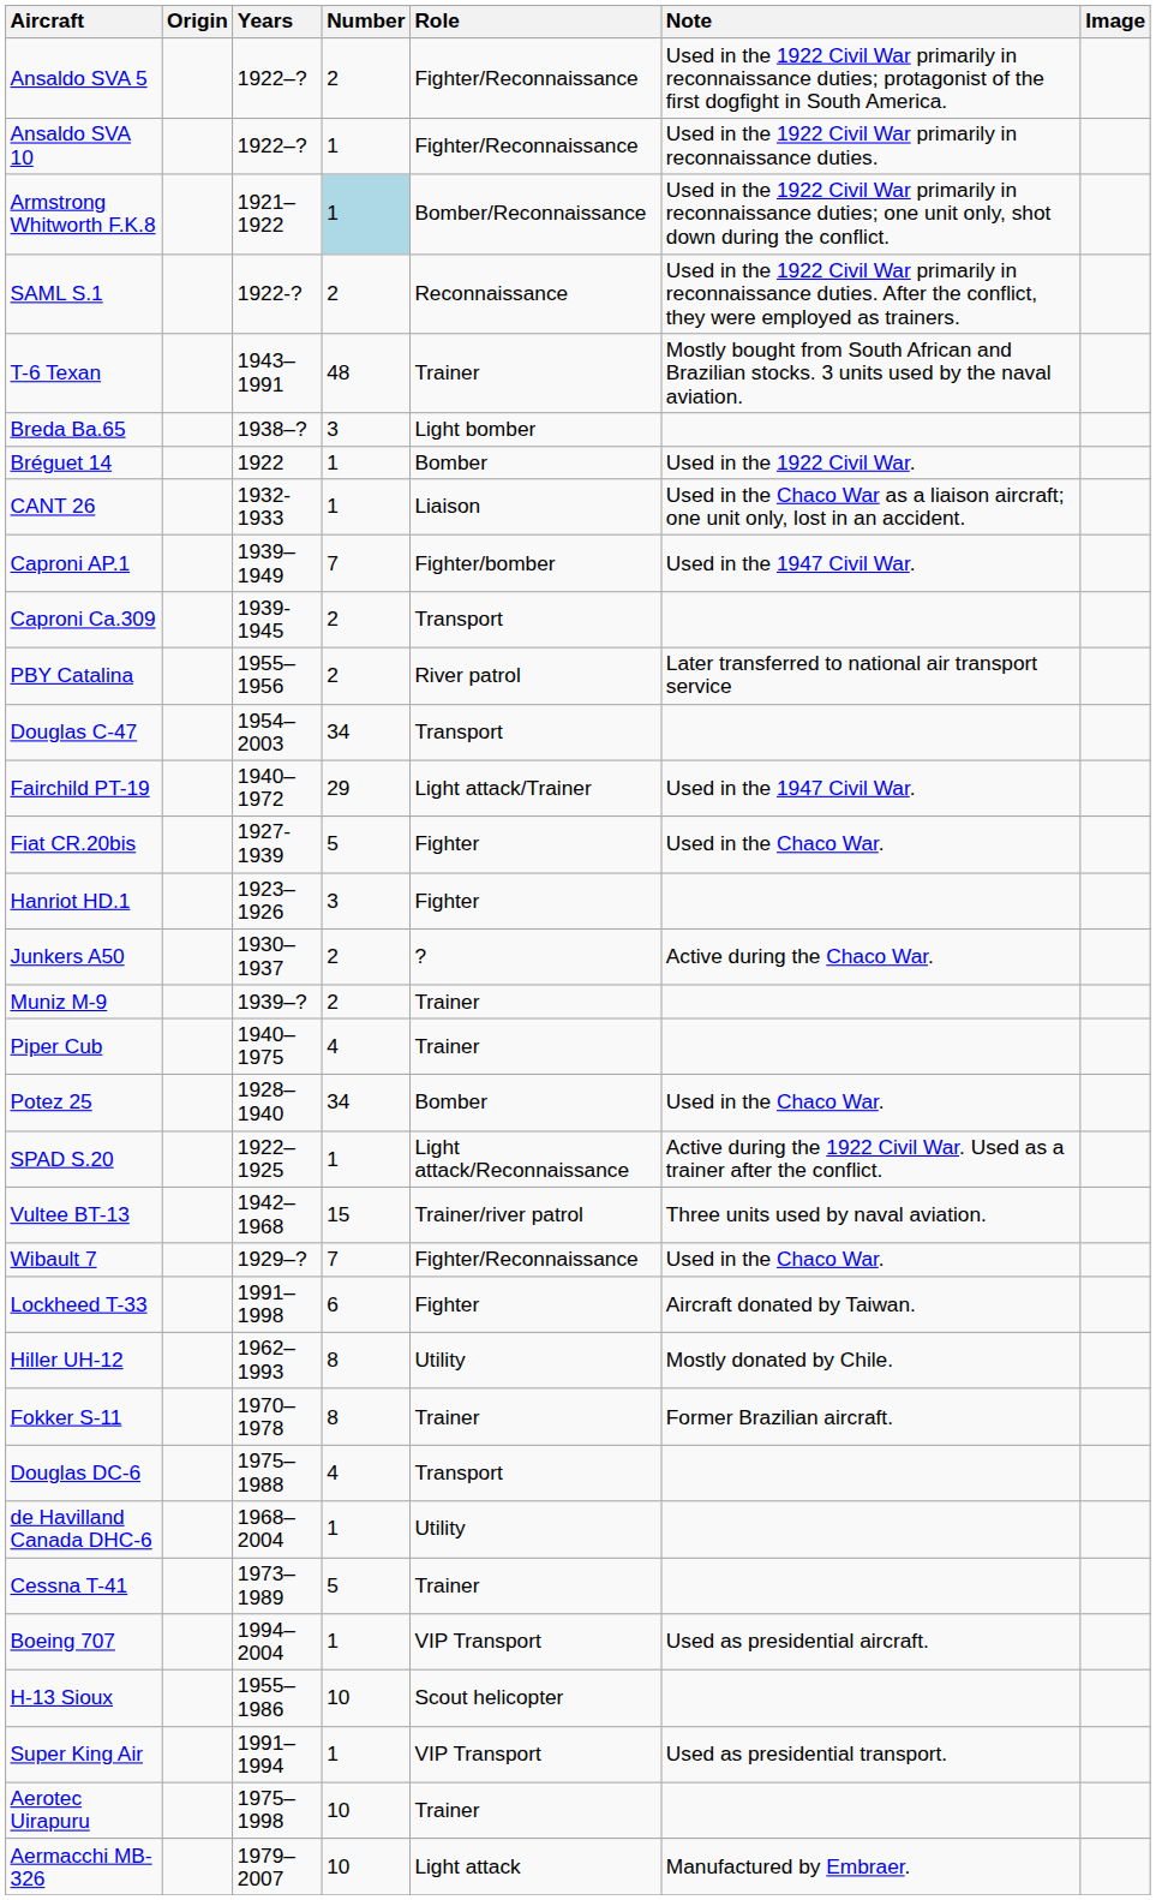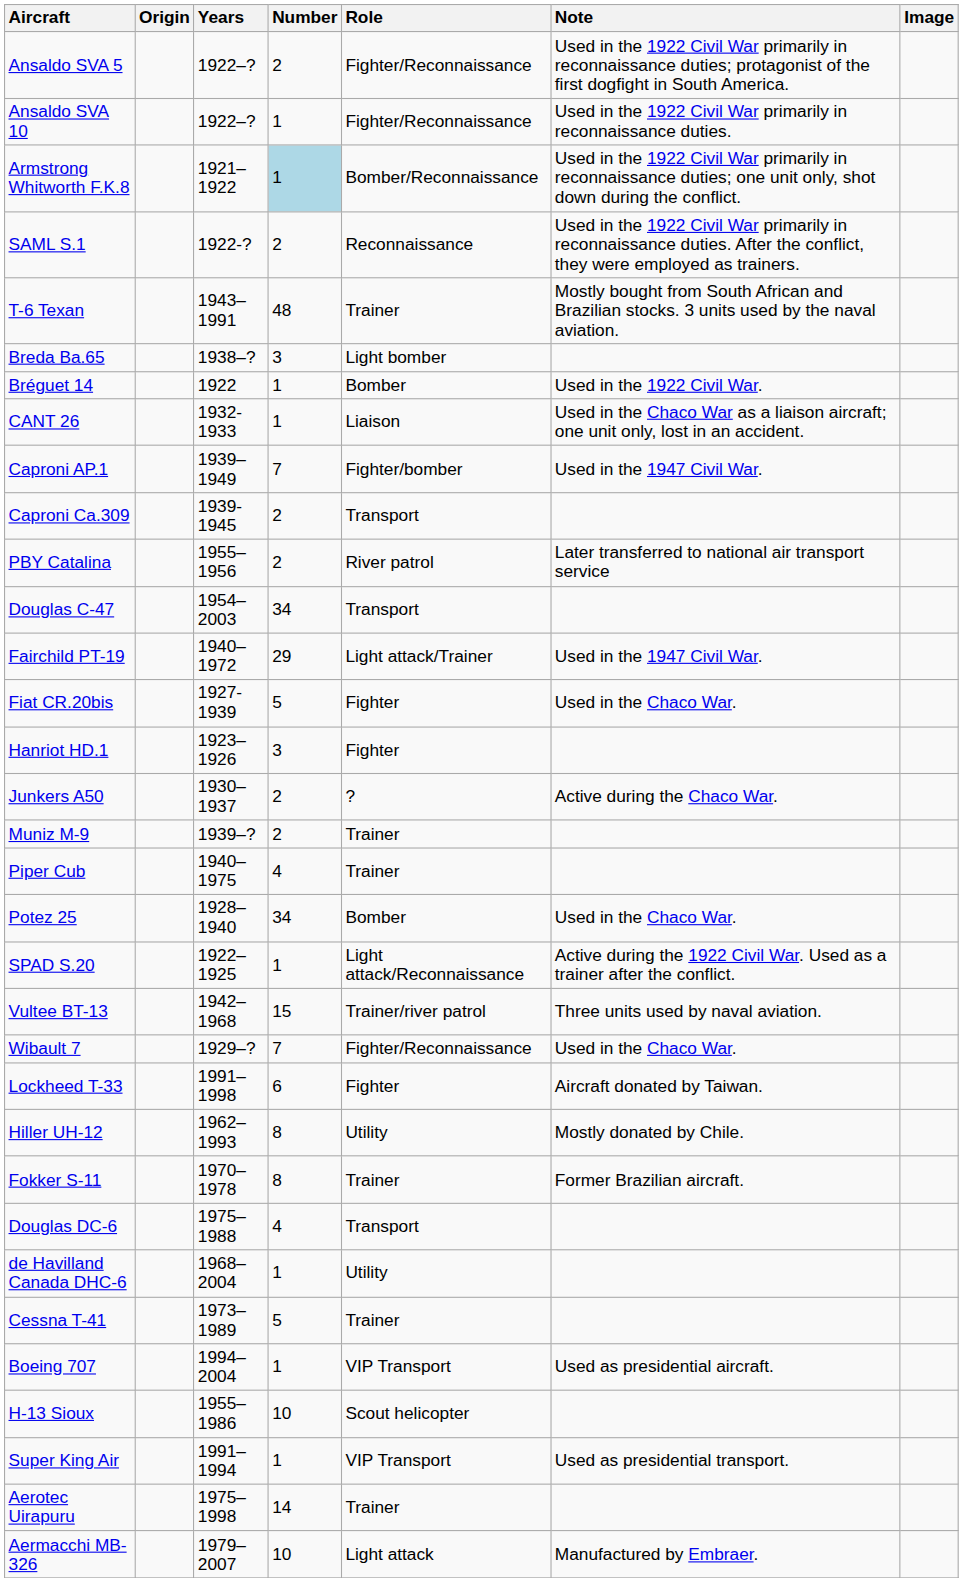Aerotec Uirapuru | Number: 10 -> 14
